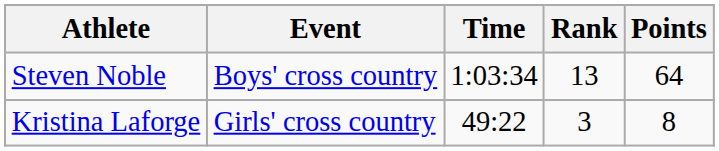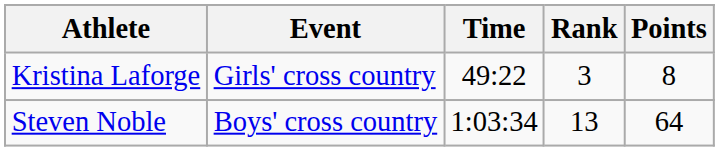rows swapped: Steven Noble <-> Kristina Laforge
